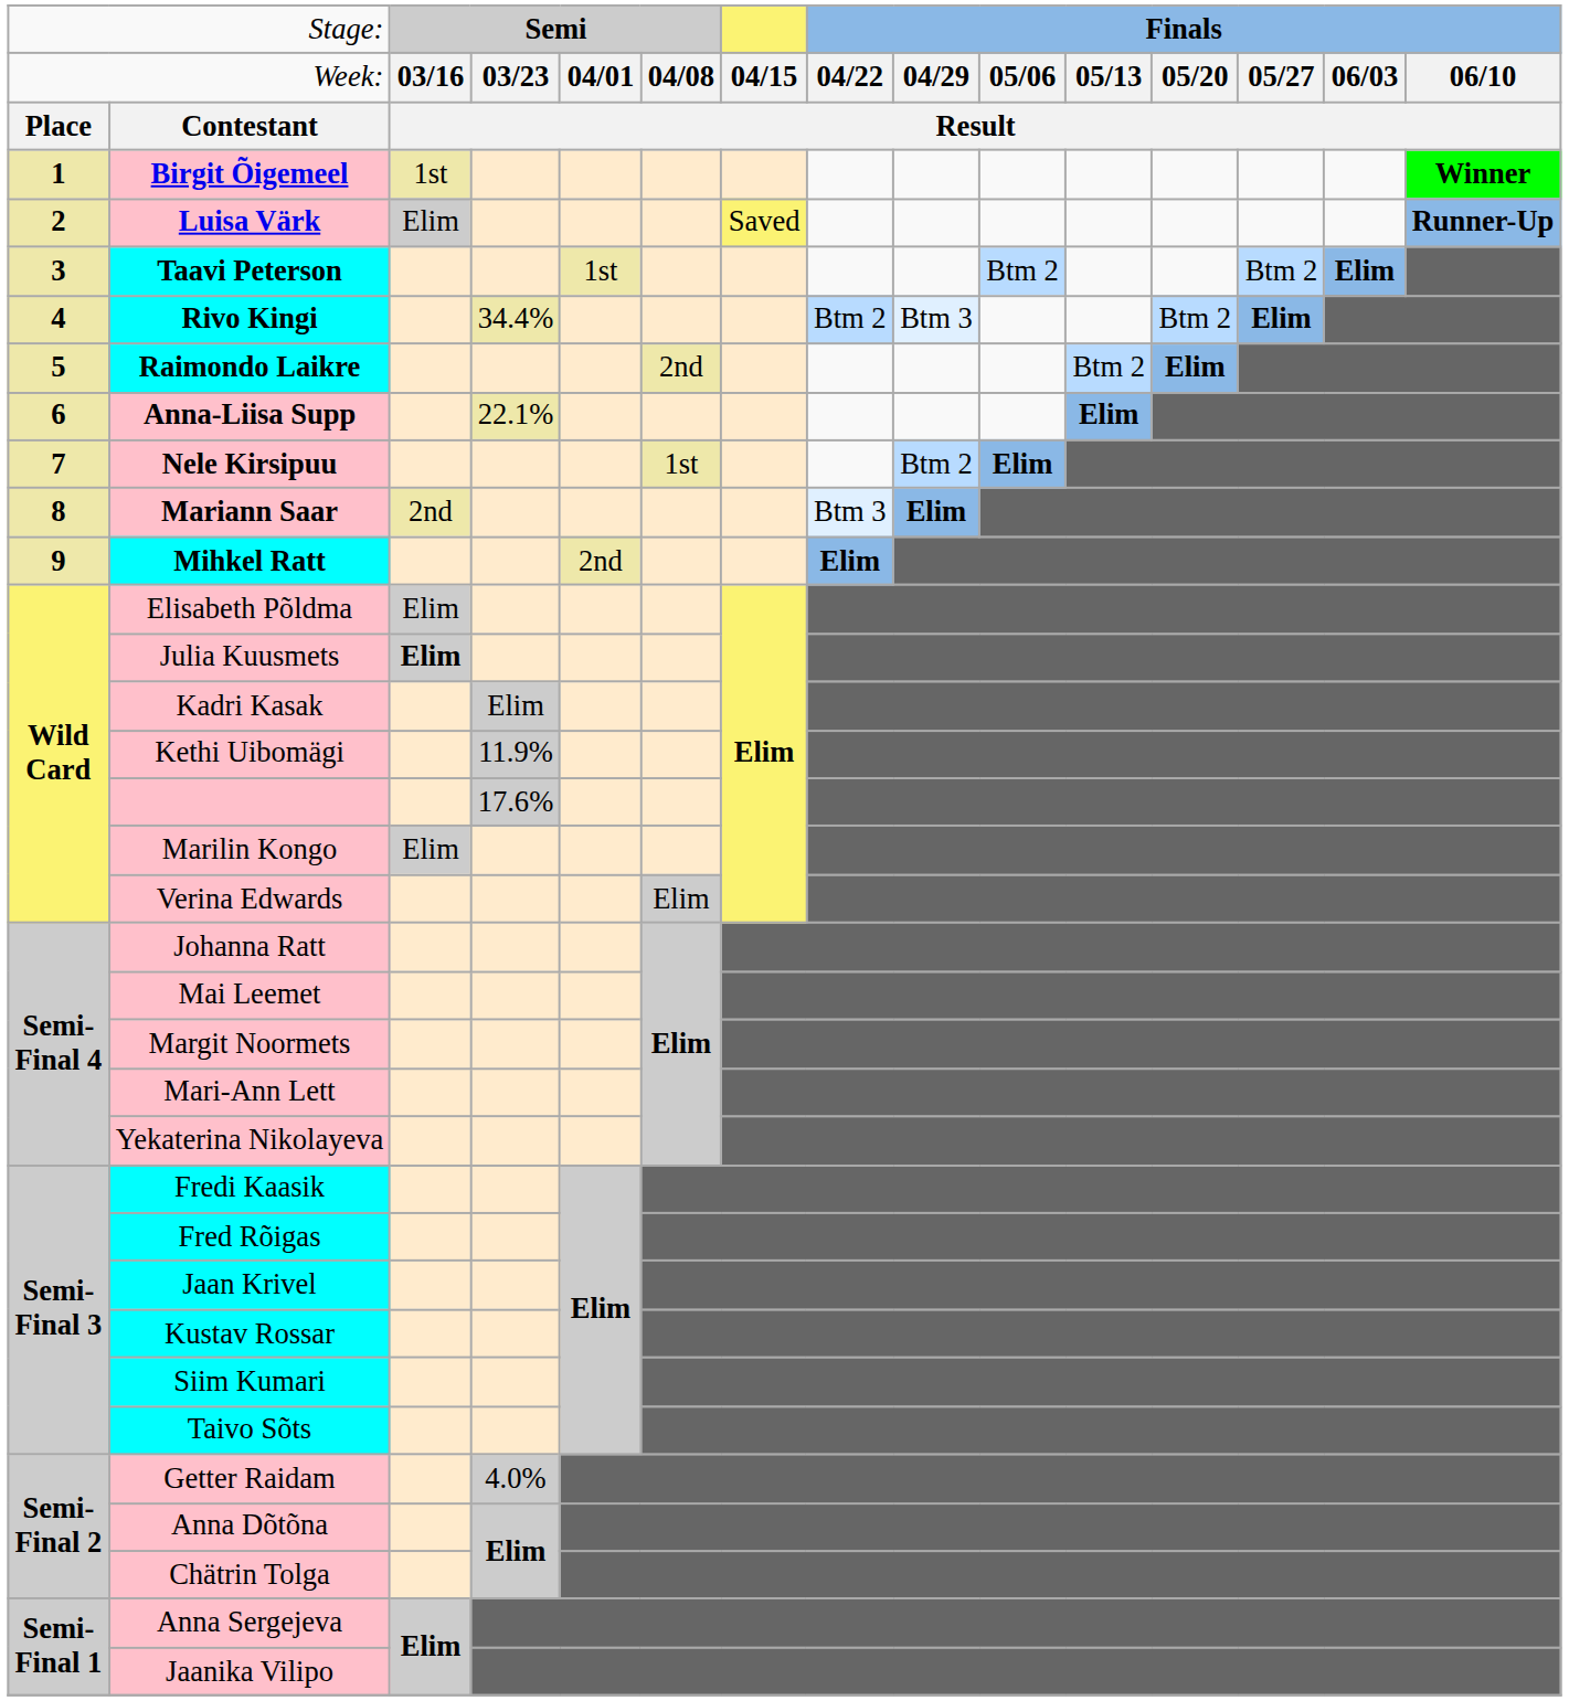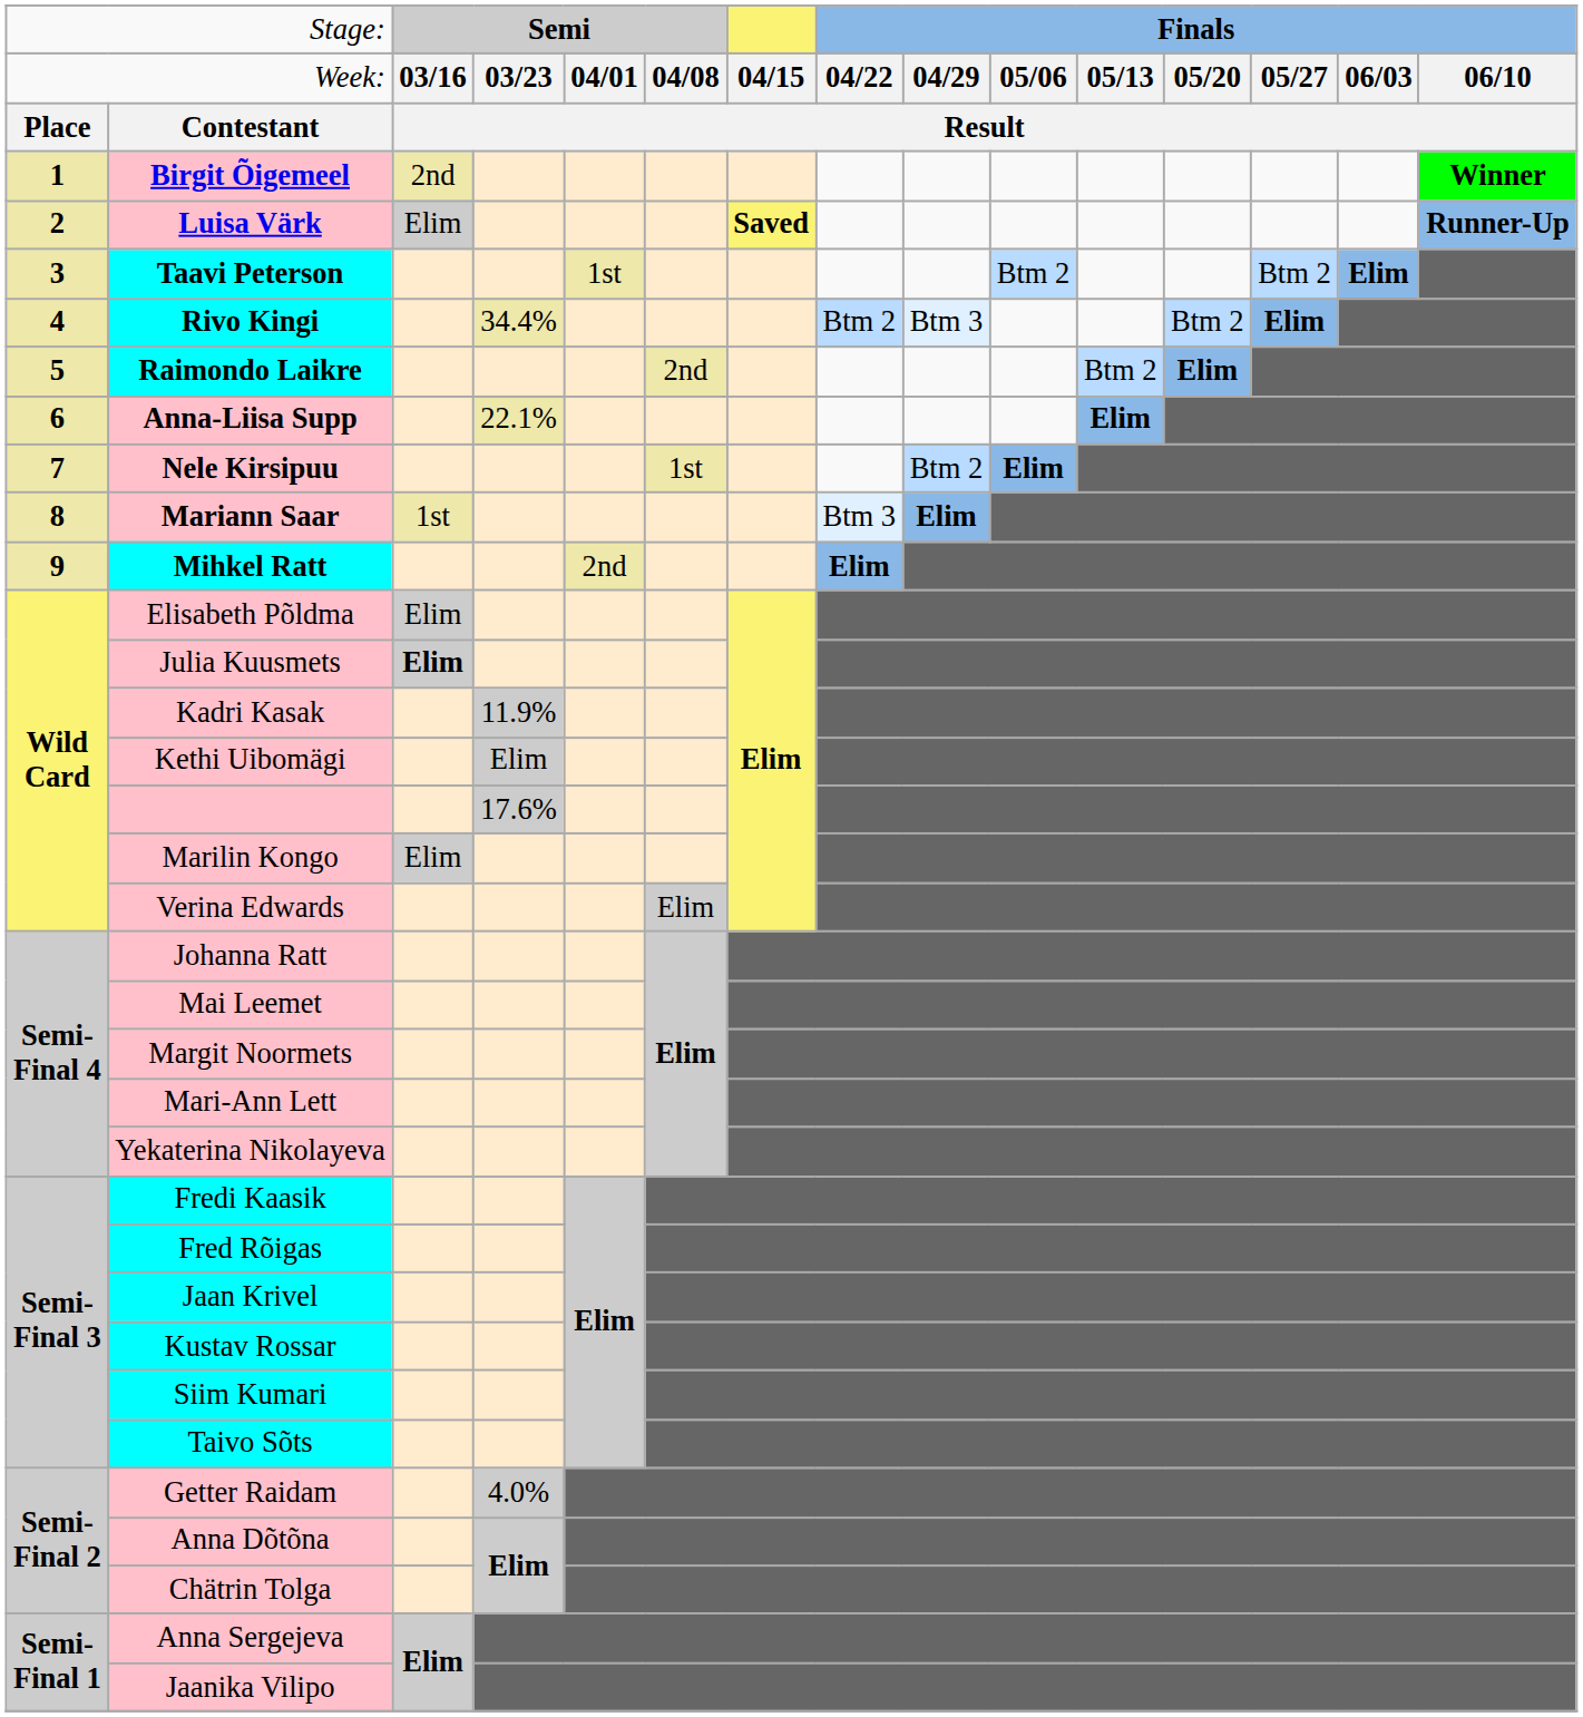Birgit Õigemeel | column 3: 1st -> 2nd
Luisa Värk | column 7: normal -> bold
Mariann Saar | column 3: 2nd -> 1st
Kadri Kasak | column 4: Elim -> 11.9%
Kethi Uibomägi | column 4: 11.9% -> Elim
